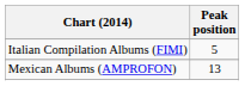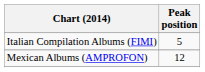Mexican Albums (AMPROFON) | Peak position: 13 -> 12
